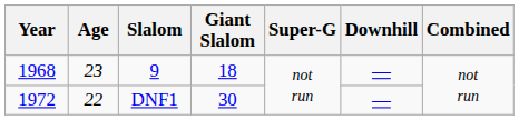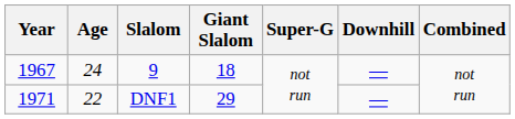9 | Year: 1968 -> 1967
9 | Age: 23 -> 24
DNF1 | Year: 1972 -> 1971
DNF1 | Giant Slalom: 30 -> 29
